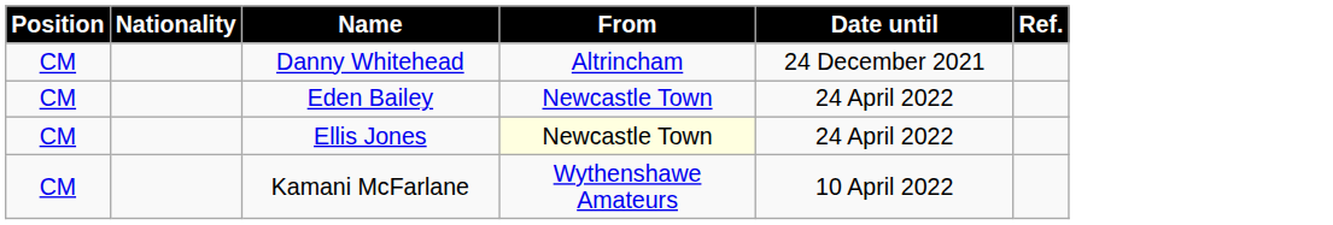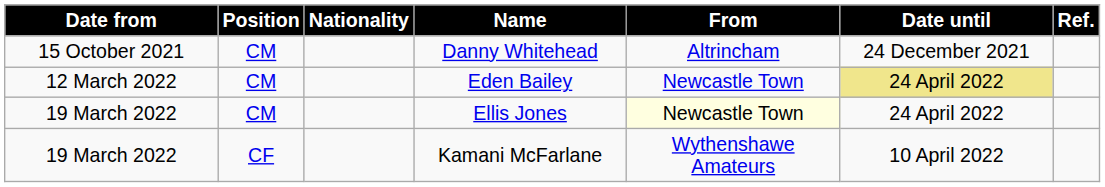+ column: Date from | 15 October 2021 | 12 March 2022 | 19 March 2022 | 19 March 2022
Eden Bailey | Date until: no background -> khaki background
Kamani McFarlane | Position: CM -> CF
